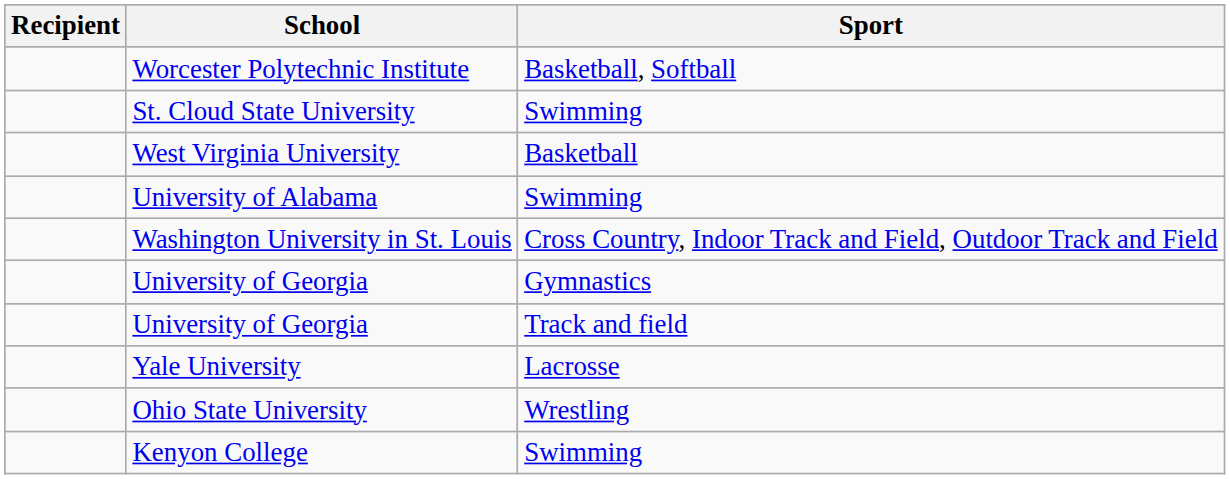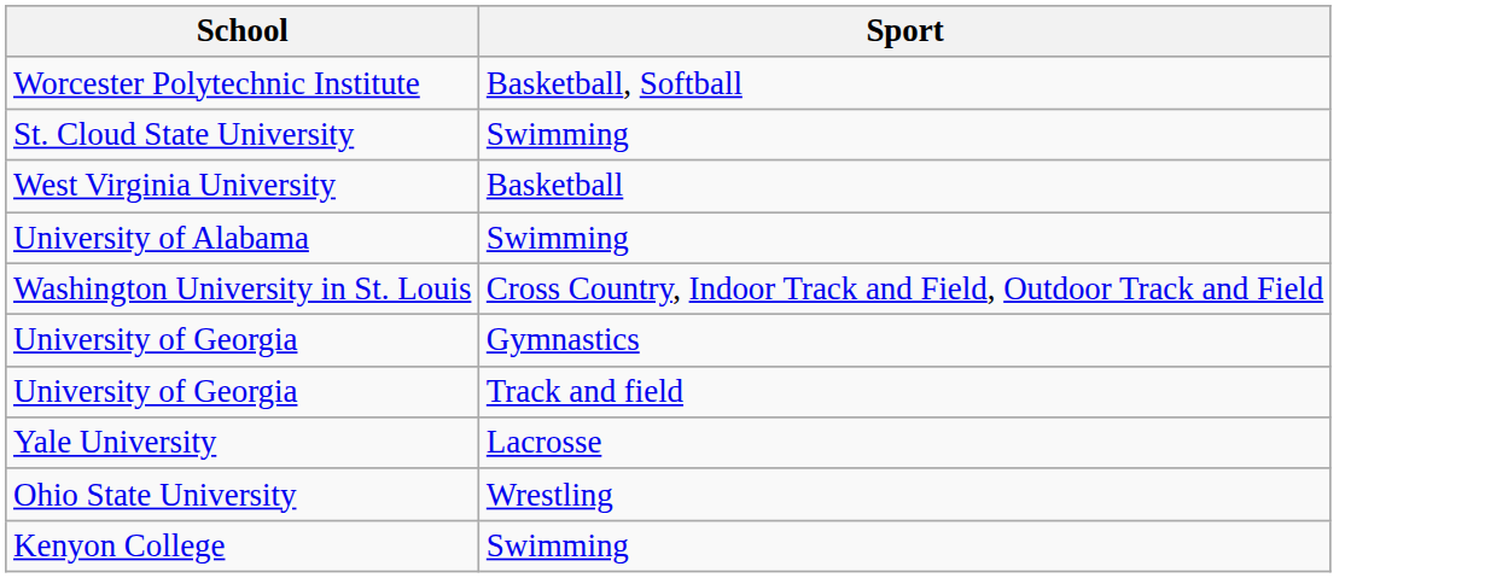- column: Recipient
